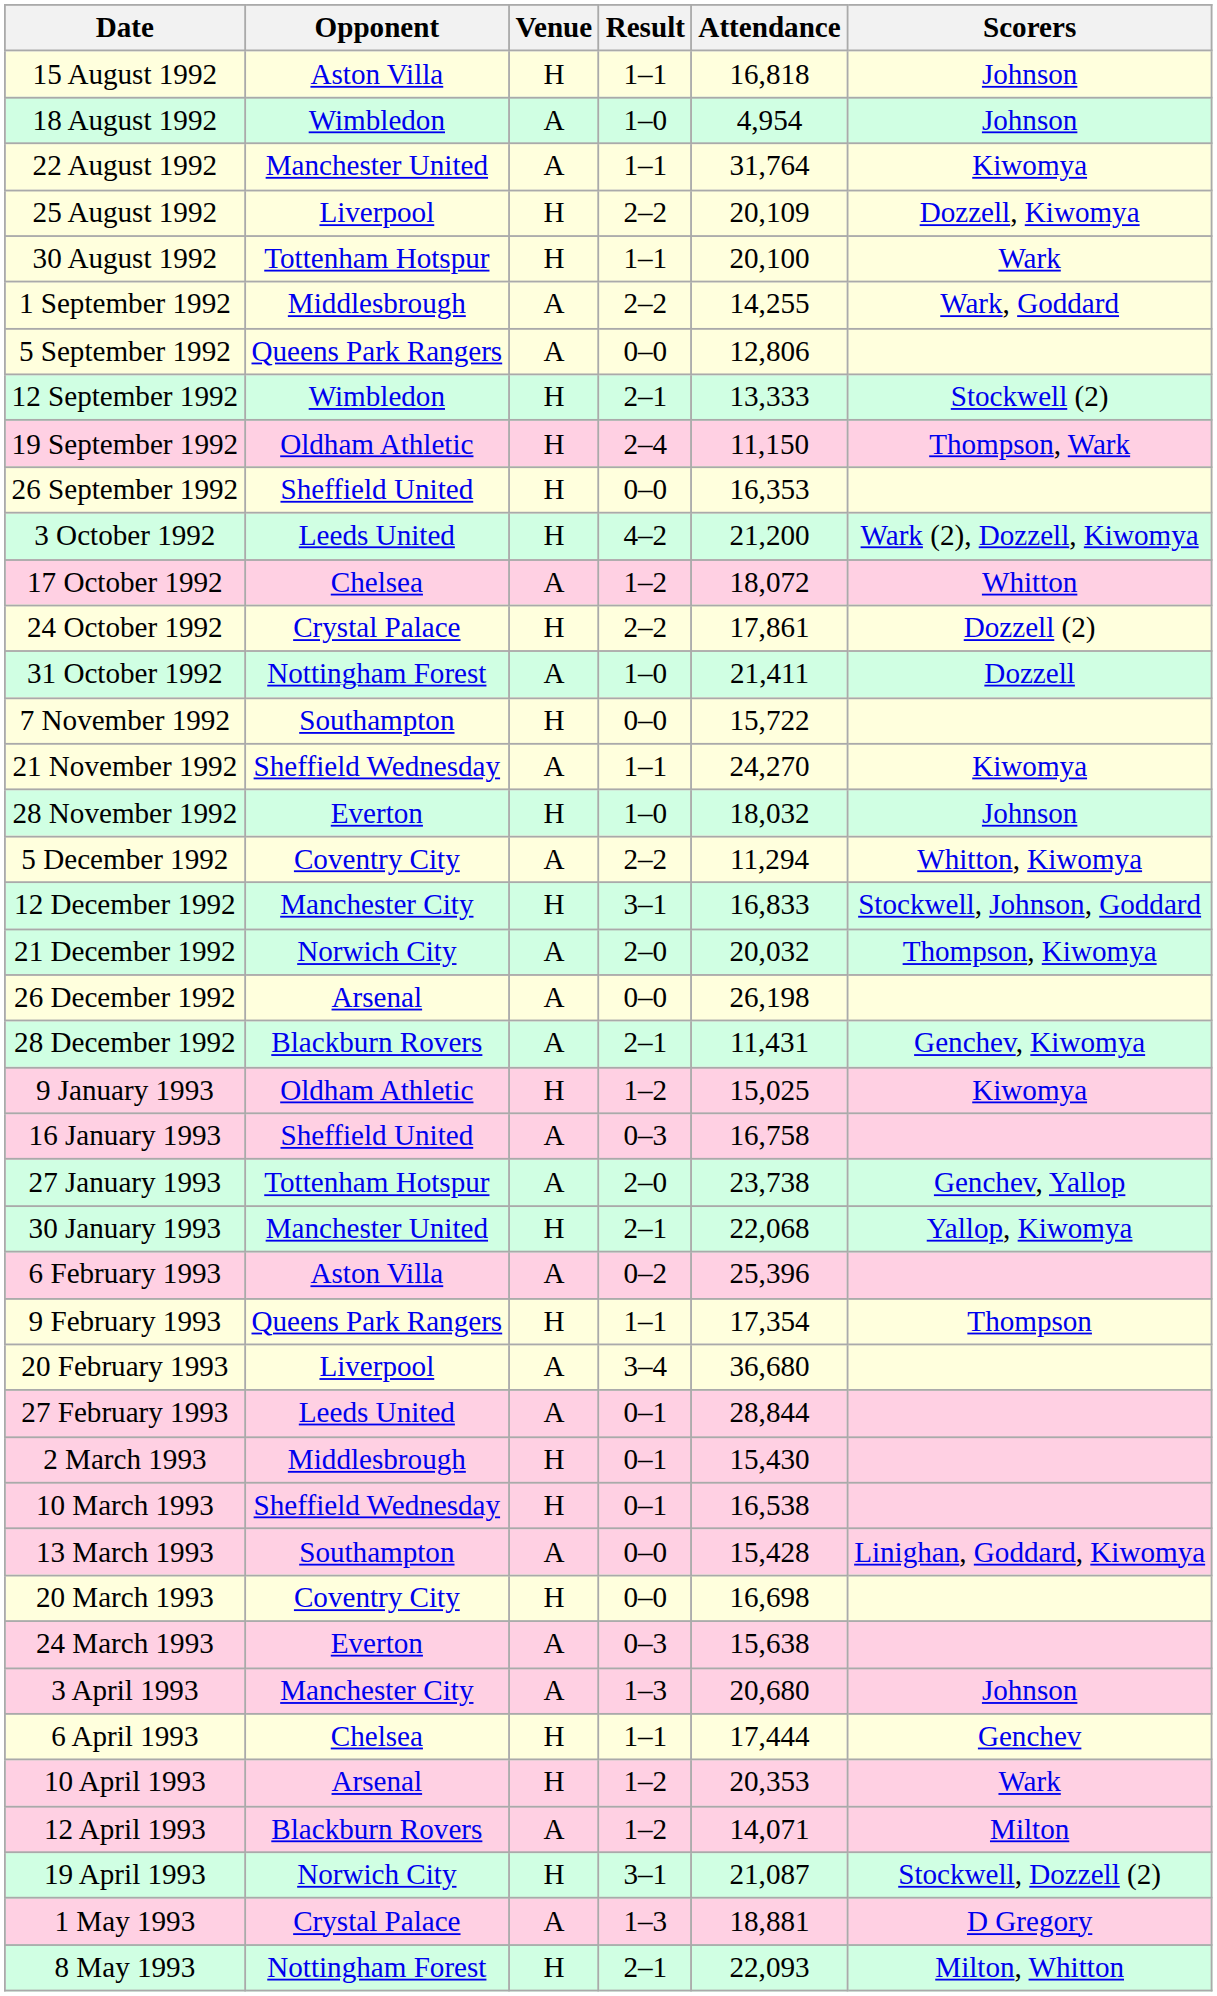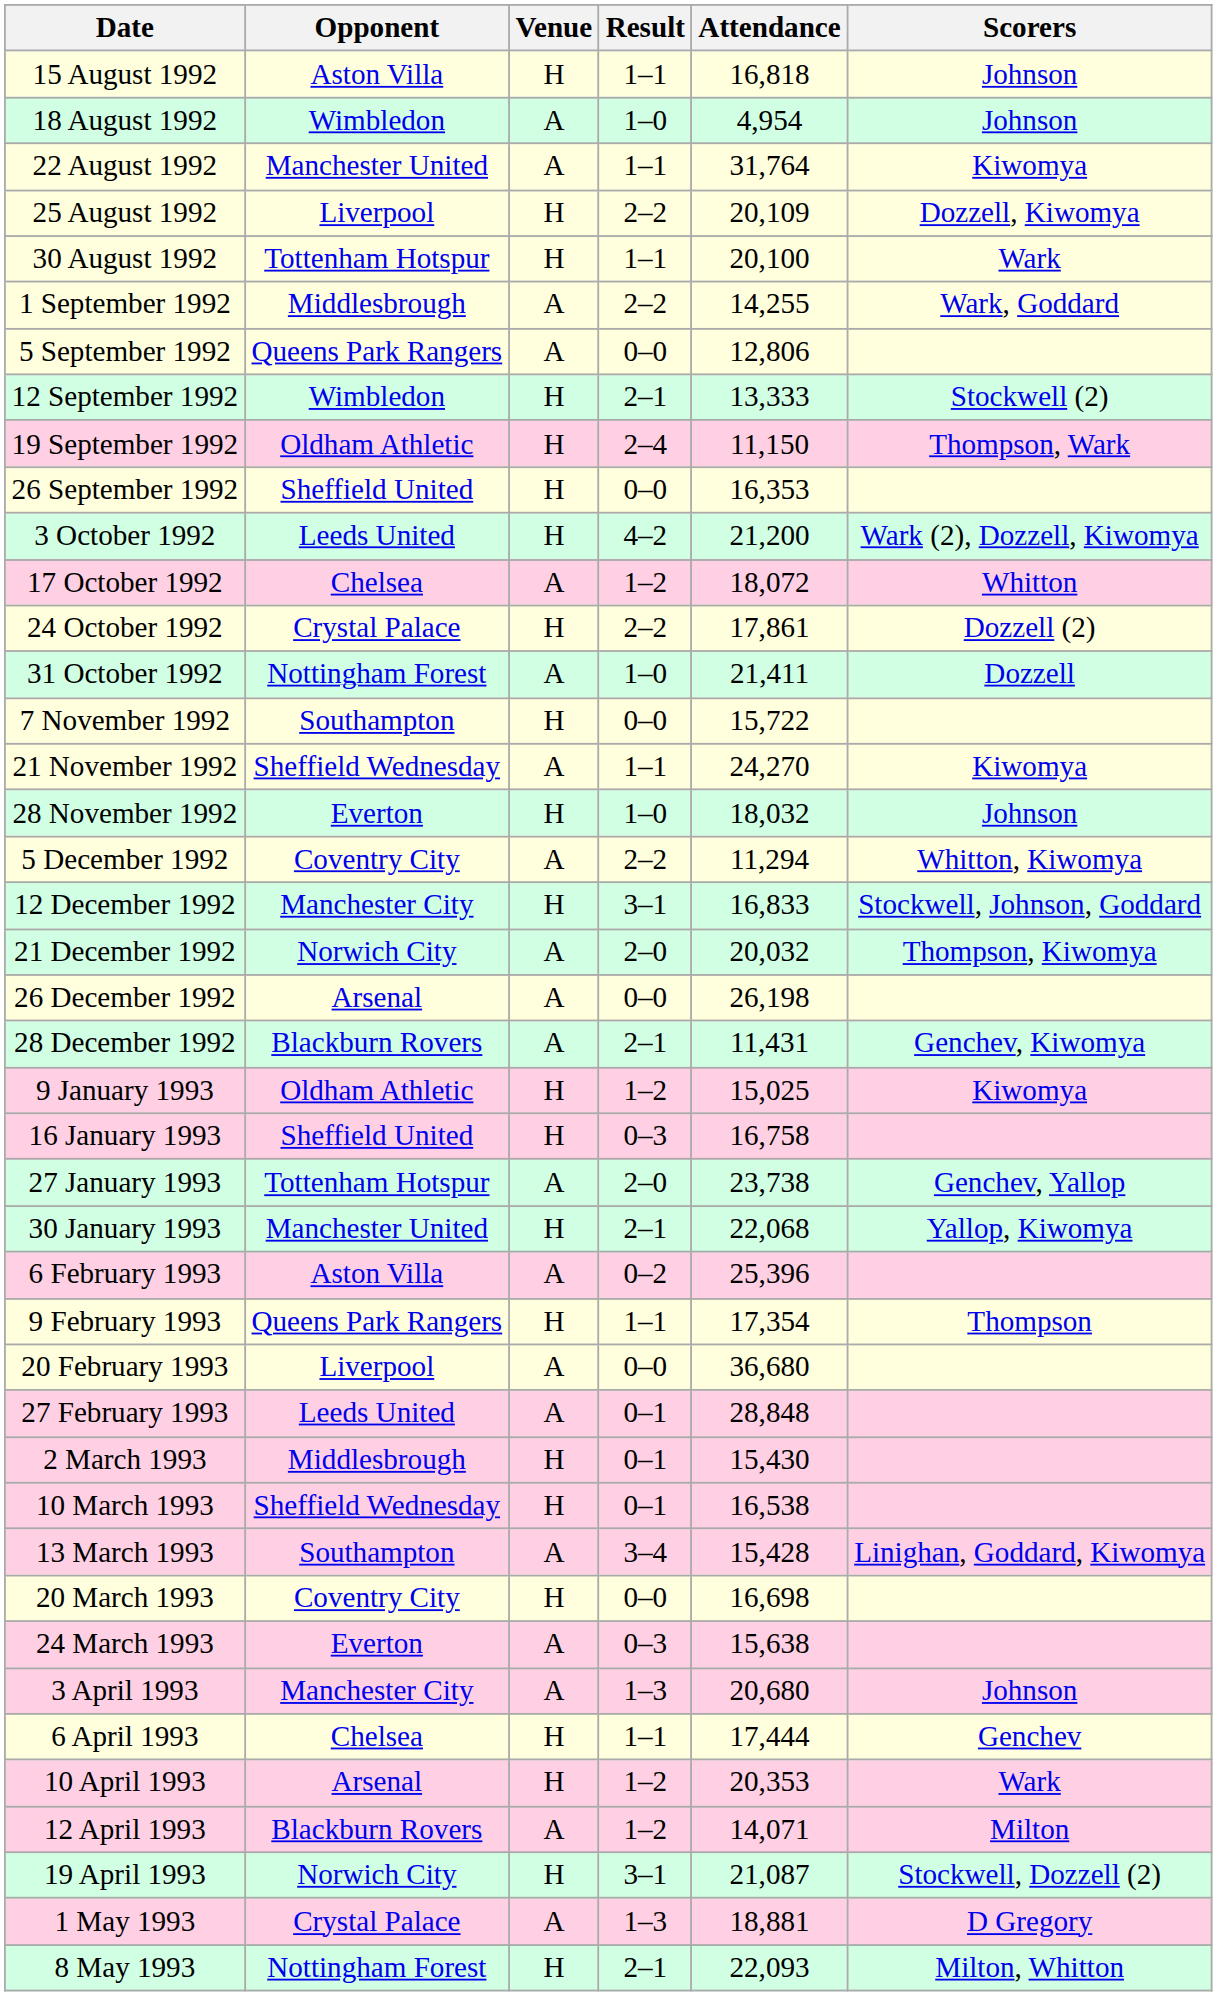16 January 1993 | Venue: A -> H
20 February 1993 | Result: 3–4 -> 0–0
27 February 1993 | Attendance: 28,844 -> 28,848
13 March 1993 | Result: 0–0 -> 3–4
